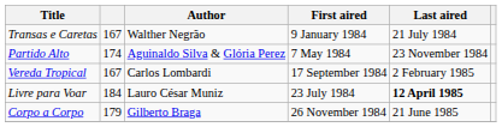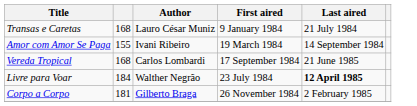Transas e Caretas | column 2: 167 -> 168
Transas e Caretas | Author: Walther Negrão -> Lauro César Muniz
+ row: Amor com Amor Se Paga | 155 | Ivani Ribeiro | 19 March 1984 | 14 September 1984
- row: Partido Alto | 174 | Aguinaldo Silva & Glória Perez | 7 May 1984 | 23 November 1984
Vereda Tropical | column 2: 167 -> 168
Vereda Tropical | Last aired: 2 February 1985 -> 21 June 1985
Livre para Voar | Author: Lauro César Muniz -> Walther Negrão
Corpo a Corpo | column 2: 179 -> 181
Corpo a Corpo | Last aired: 21 June 1985 -> 2 February 1985
